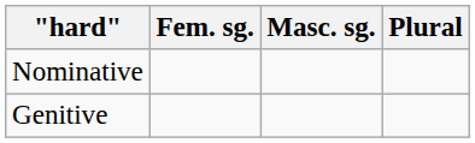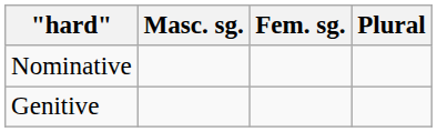columns swapped: Masc. sg. <-> Fem. sg.
